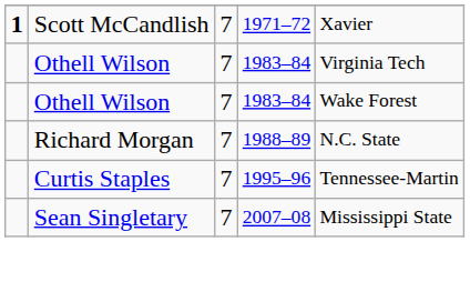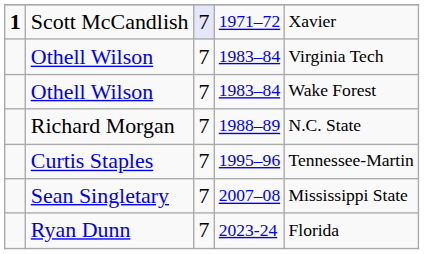Scott McCandlish | column 3: no background -> lavender background
+ row: Ryan Dunn | 7 | 2023-24 | Florida
